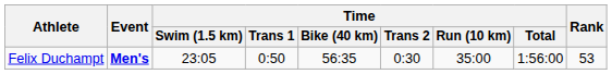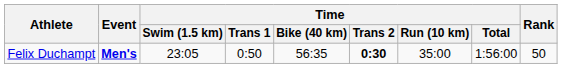Felix Duchampt | Time / Trans 2: normal -> bold
Felix Duchampt | Rank: 53 -> 50
